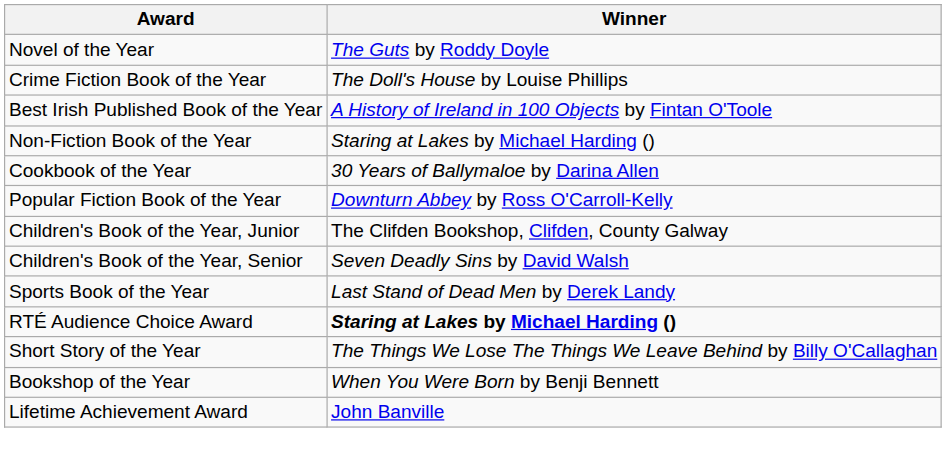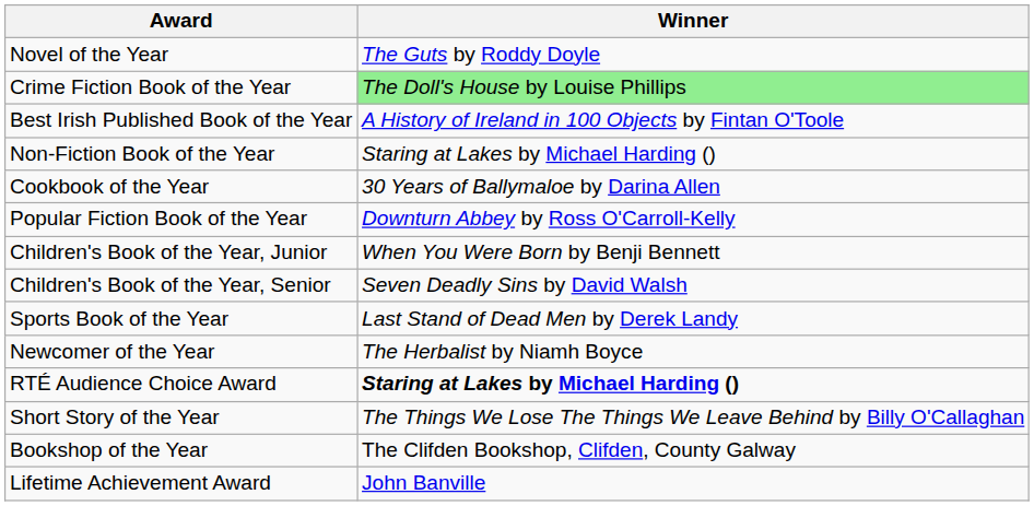Crime Fiction Book of the Year | Winner: no background -> lightgreen background
Children's Book of the Year, Junior | Winner: The Clifden Bookshop, Clifden, County Galway -> When You Were Born by Benji Bennett
+ row: Newcomer of the Year | The Herbalist by Niamh Boyce
Bookshop of the Year | Winner: When You Were Born by Benji Bennett -> The Clifden Bookshop, Clifden, County Galway
